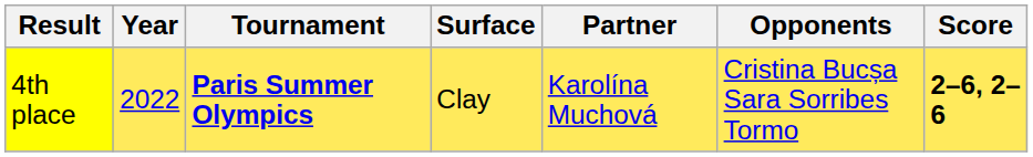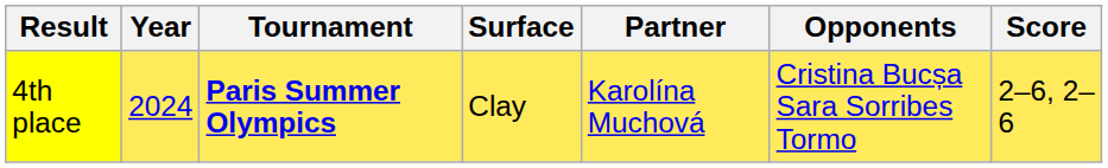4th place | Year: 2022 -> 2024
4th place | Score: bold -> normal
